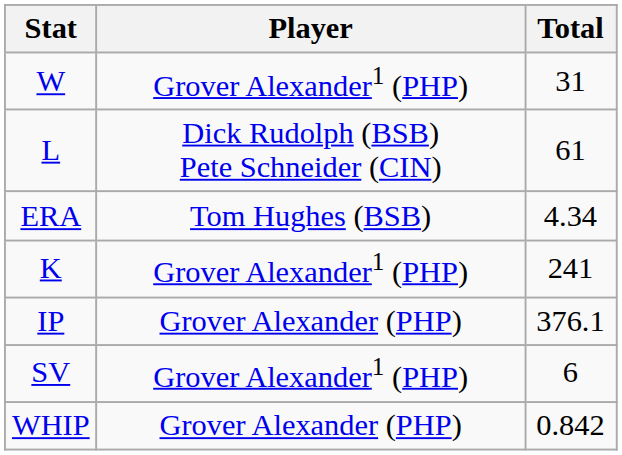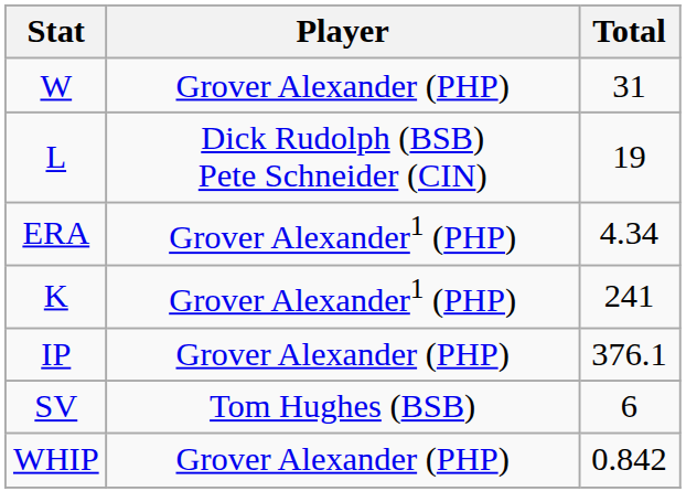W | Player: Grover Alexander1 (PHP) -> Grover Alexander (PHP)
L | Total: 61 -> 19
ERA | Player: Tom Hughes (BSB) -> Grover Alexander1 (PHP)
SV | Player: Grover Alexander1 (PHP) -> Tom Hughes (BSB)
